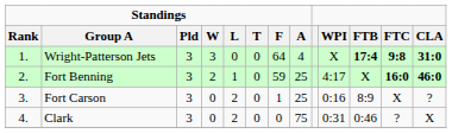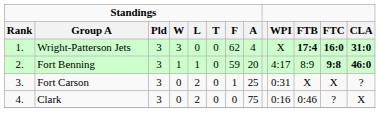Wright-Patterson Jets | Standings / F: 64 -> 62
Wright-Patterson Jets | FTC: 9:8 -> 16:0
Fort Benning | Standings / W: 2 -> 1
Fort Benning | Standings / A: 25 -> 20
Fort Benning | FTB: X -> 8:9
Fort Benning | FTC: 16:0 -> 9:8
Fort Carson | WPI: 0:16 -> 0:31
Fort Carson | FTB: 8:9 -> X
Clark | WPI: 0:31 -> 0:16
